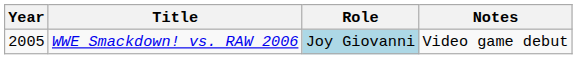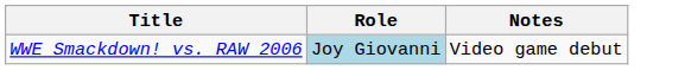- column: Year | 2005
